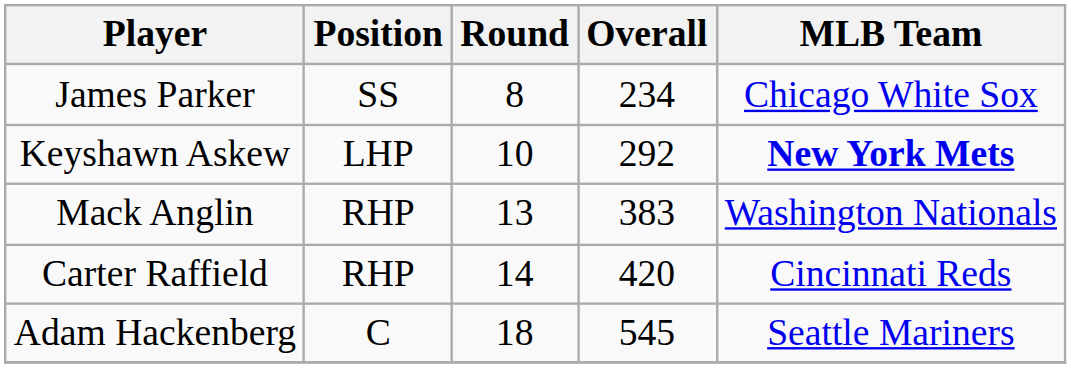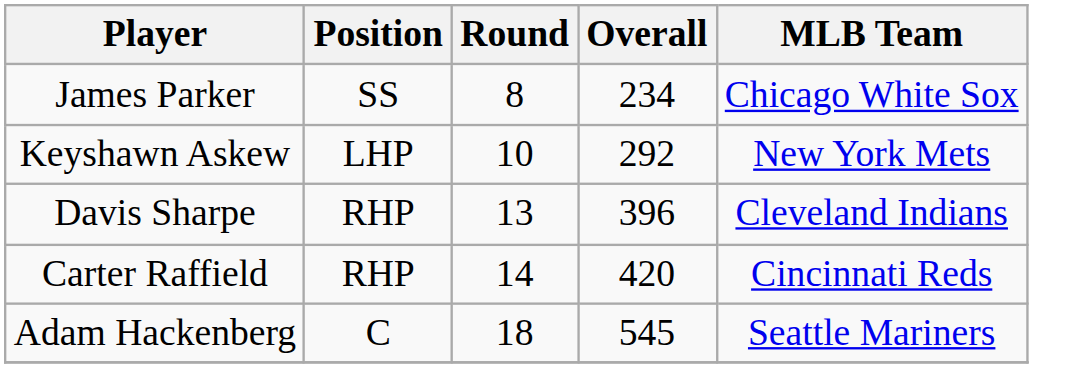Keyshawn Askew | MLB Team: bold -> normal
- row: Mack Anglin | RHP | 13 | 383 | Washington Nationals
+ row: Davis Sharpe | RHP | 13 | 396 | Cleveland Indians
